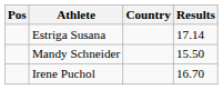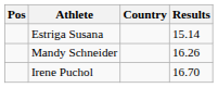Estriga Susana | Results: 17.14 -> 15.14
Mandy Schneider | Results: 15.50 -> 16.26
